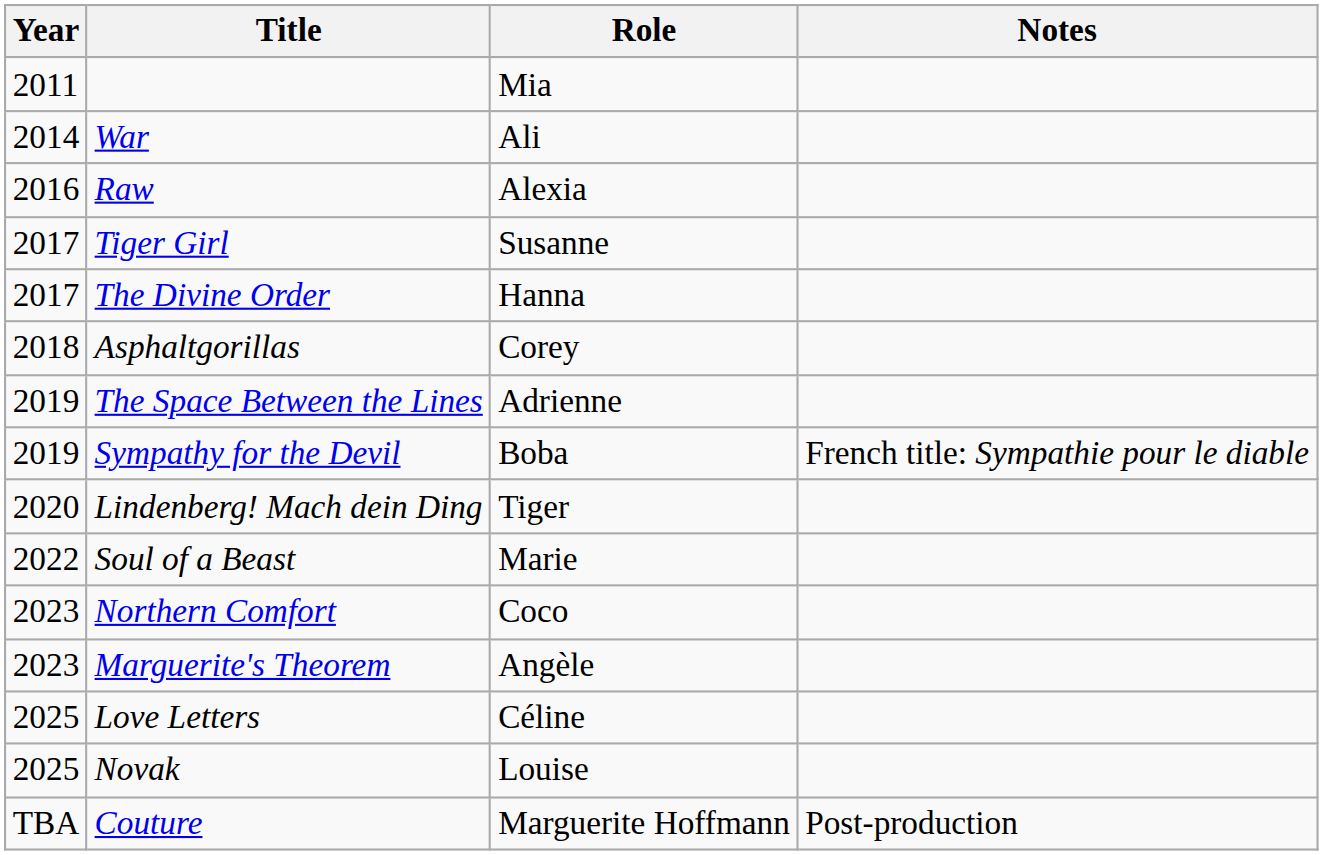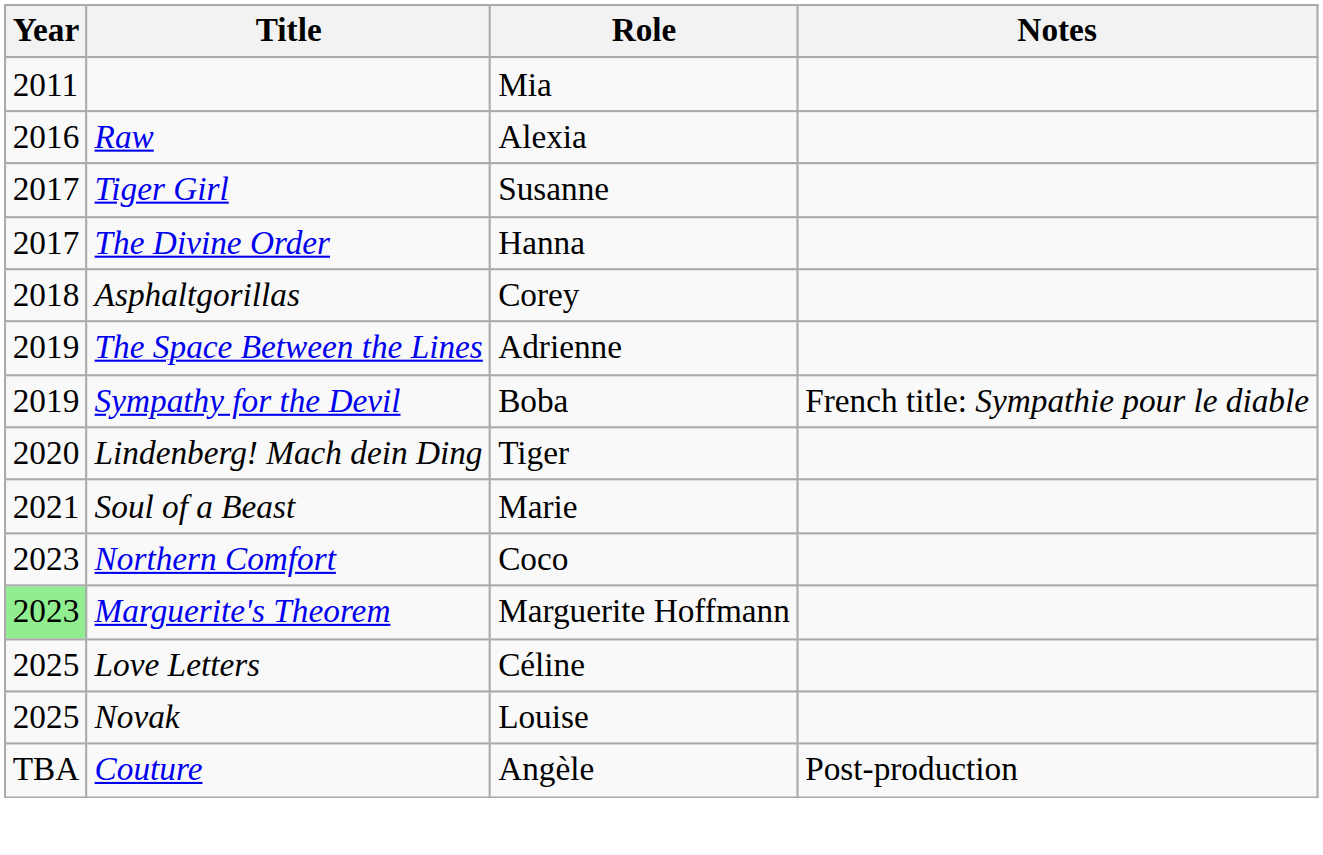- row: 2014 | War | Ali
Soul of a Beast | Year: 2022 -> 2021
Marguerite's Theorem | Year: no background -> lightgreen background
Marguerite's Theorem | Role: Angèle -> Marguerite Hoffmann
Couture | Role: Marguerite Hoffmann -> Angèle
